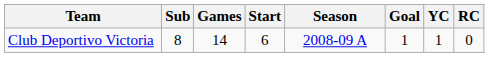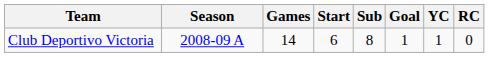columns swapped: Season <-> Sub
